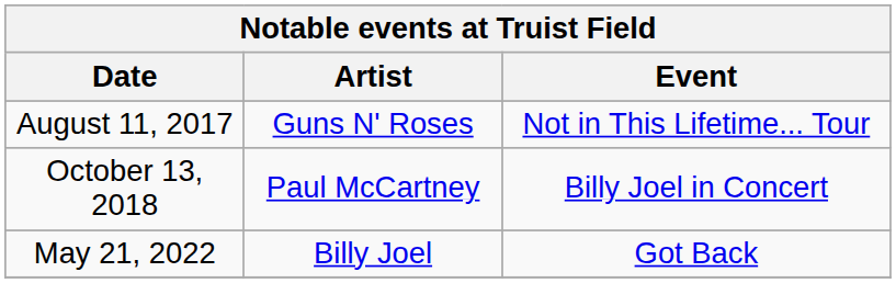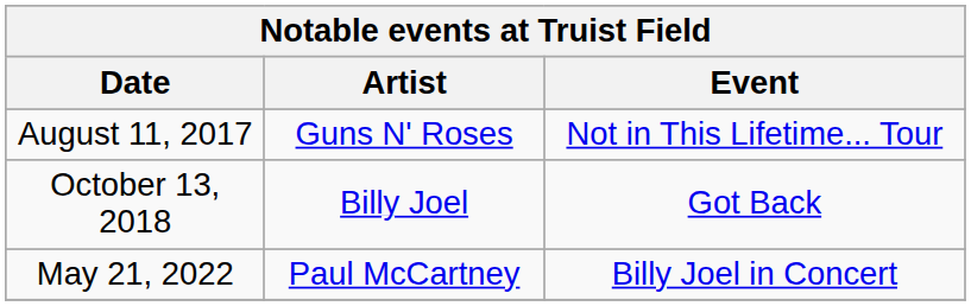October 13, 2018 | Artist: Paul McCartney -> Billy Joel
October 13, 2018 | Event: Billy Joel in Concert -> Got Back
May 21, 2022 | Artist: Billy Joel -> Paul McCartney
May 21, 2022 | Event: Got Back -> Billy Joel in Concert
